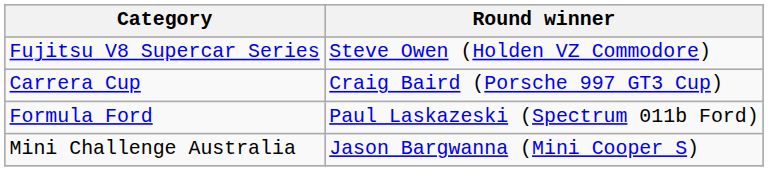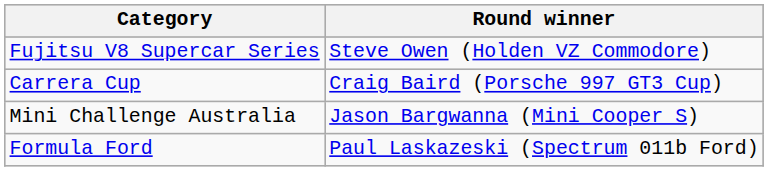rows swapped: Formula Ford <-> Mini Challenge Australia
